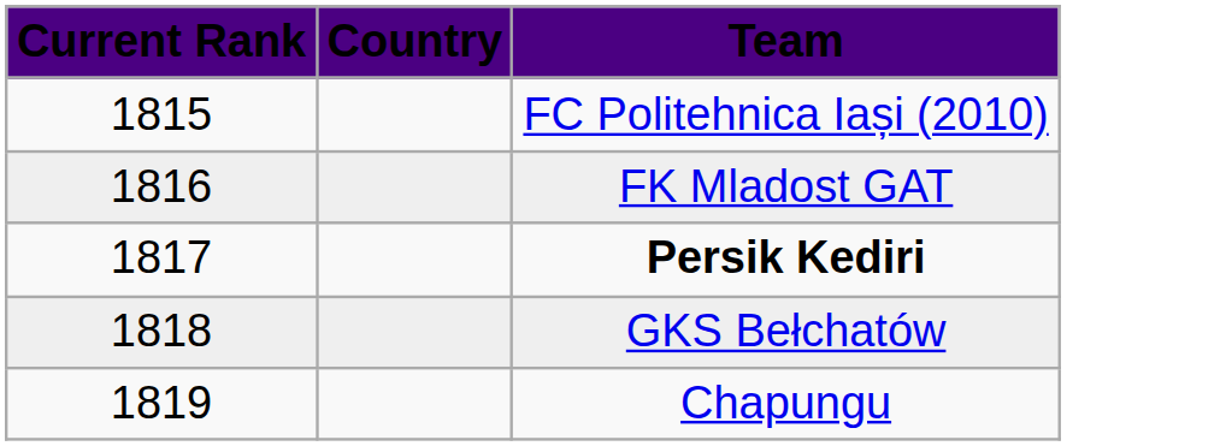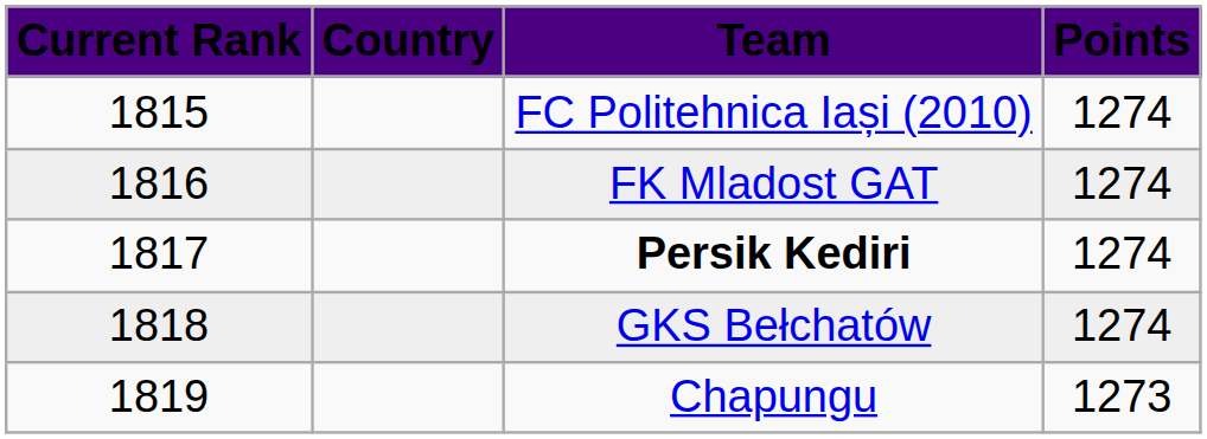+ column: Points | 1274 | 1274 | 1274 | 1274 | 1273
